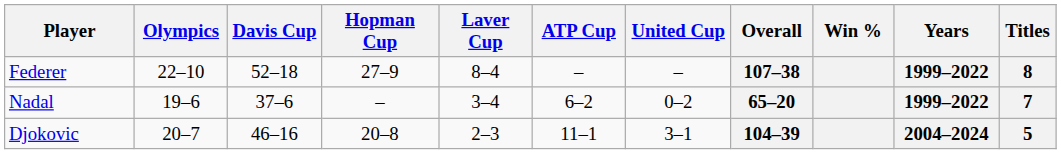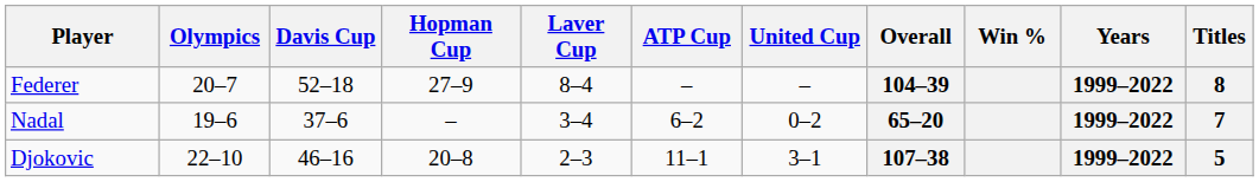Federer | Olympics: 22–10 -> 20–7
Federer | Overall: 107–38 -> 104–39
Djokovic | Olympics: 20–7 -> 22–10
Djokovic | Overall: 104–39 -> 107–38
Djokovic | Years: 2004–2024 -> 1999–2022
